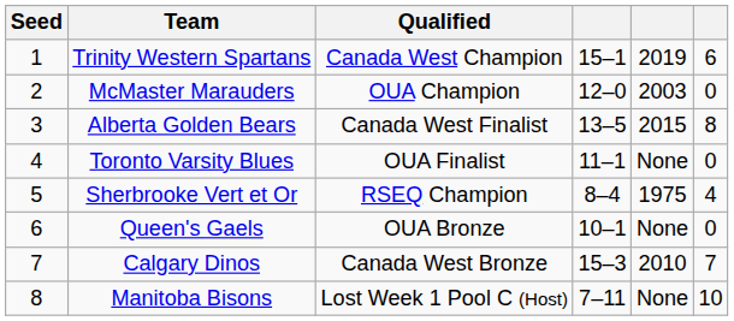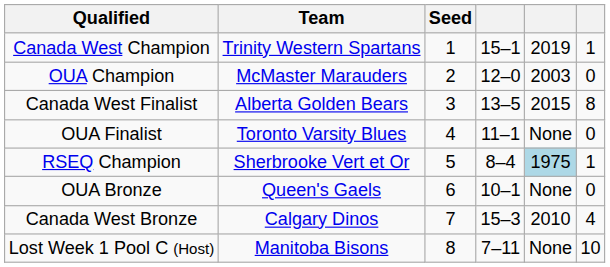columns swapped: Seed <-> Qualified
Trinity Western Spartans | column 6: 6 -> 1
Sherbrooke Vert et Or | column 5: no background -> lightblue background
Sherbrooke Vert et Or | column 6: 4 -> 1
Calgary Dinos | column 6: 7 -> 4
